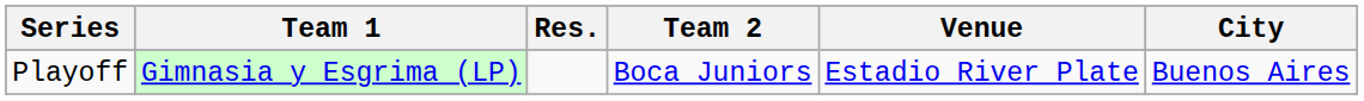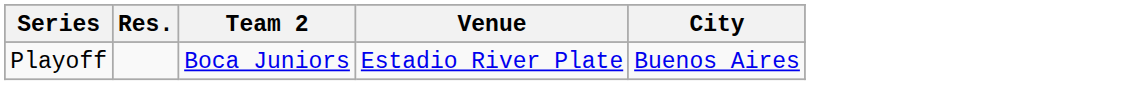- column: Team 1 | Gimnasia y Esgrima (LP)
